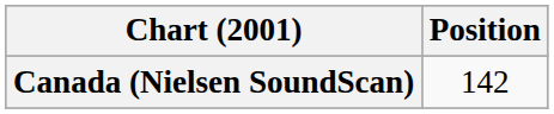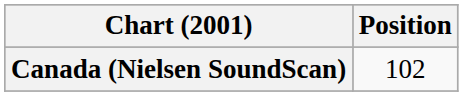Canada (Nielsen SoundScan) | Position: 142 -> 102
